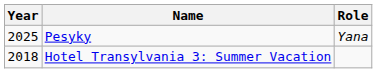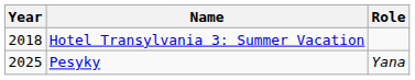rows swapped: Hotel Transylvania 3: Summer Vacation <-> Pesyky
